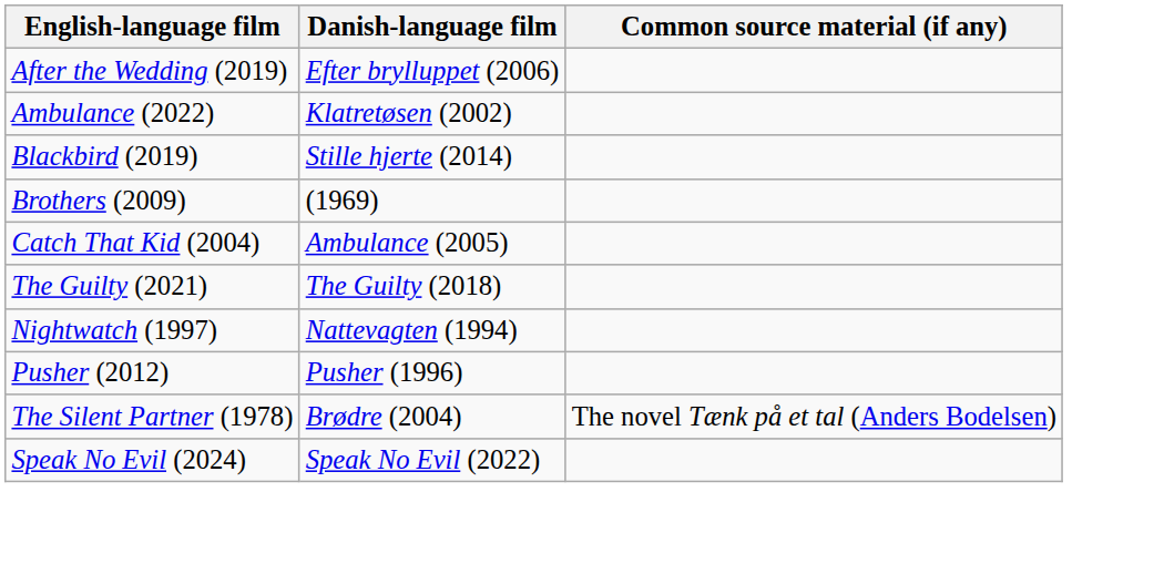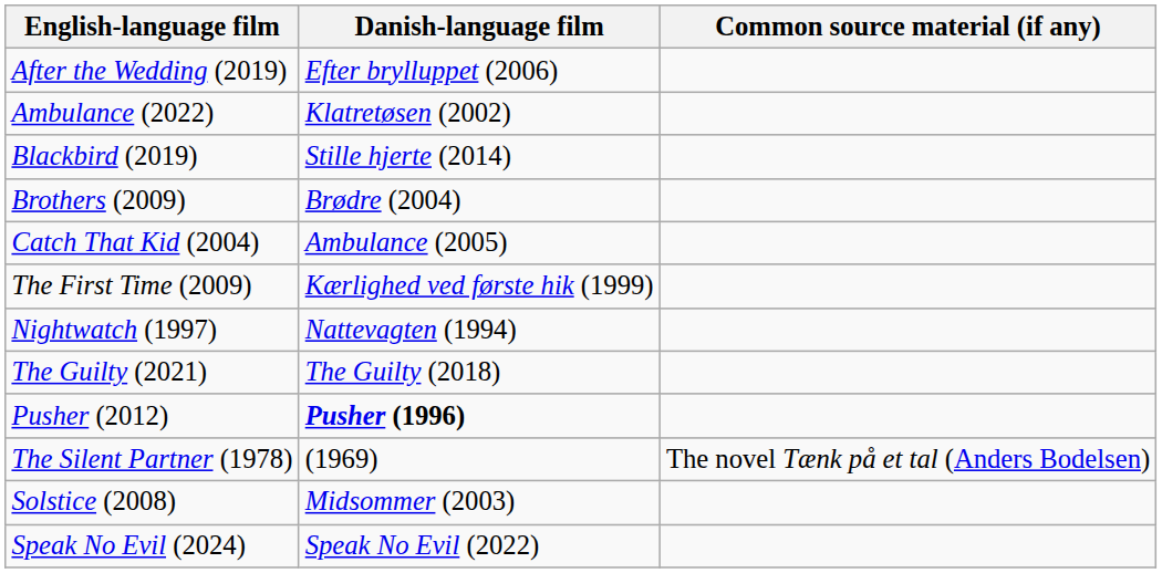Brothers (2009) | Danish-language film: (1969) -> Brødre (2004)
+ row: The First Time (2009) | Kærlighed ved første hik (1999)
rows swapped: The Guilty (2021) <-> Nightwatch (1997)
Pusher (2012) | Danish-language film: normal -> bold
The Silent Partner (1978) | Danish-language film: Brødre (2004) -> (1969)
+ row: Solstice (2008) | Midsommer (2003)
